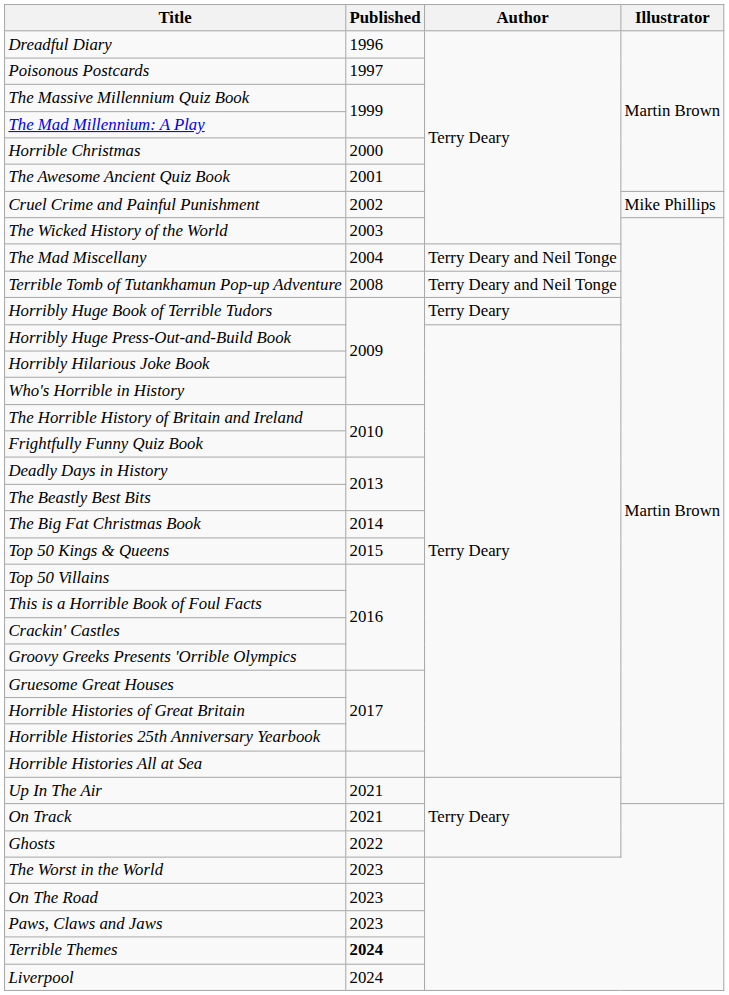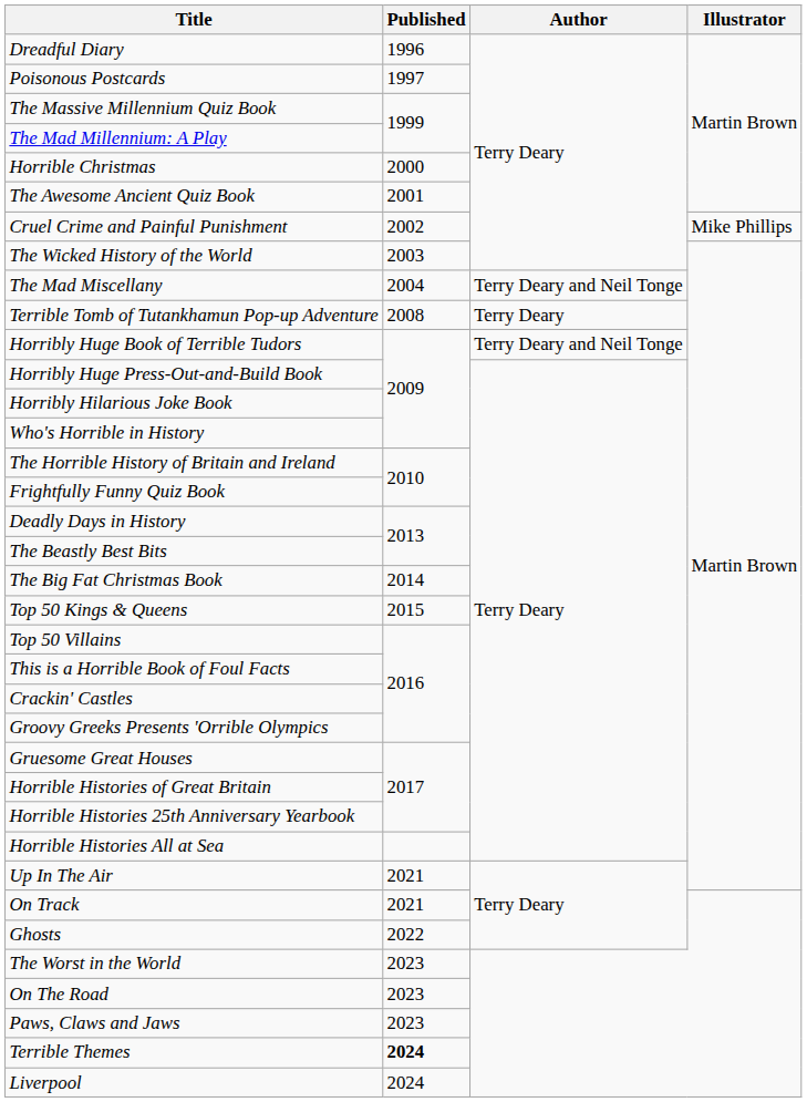Terrible Tomb of Tutankhamun Pop-up Adventure | Author: Terry Deary and Neil Tonge -> Terry Deary
Horribly Huge Book of Terrible Tudors | Author: Terry Deary -> Terry Deary and Neil Tonge
